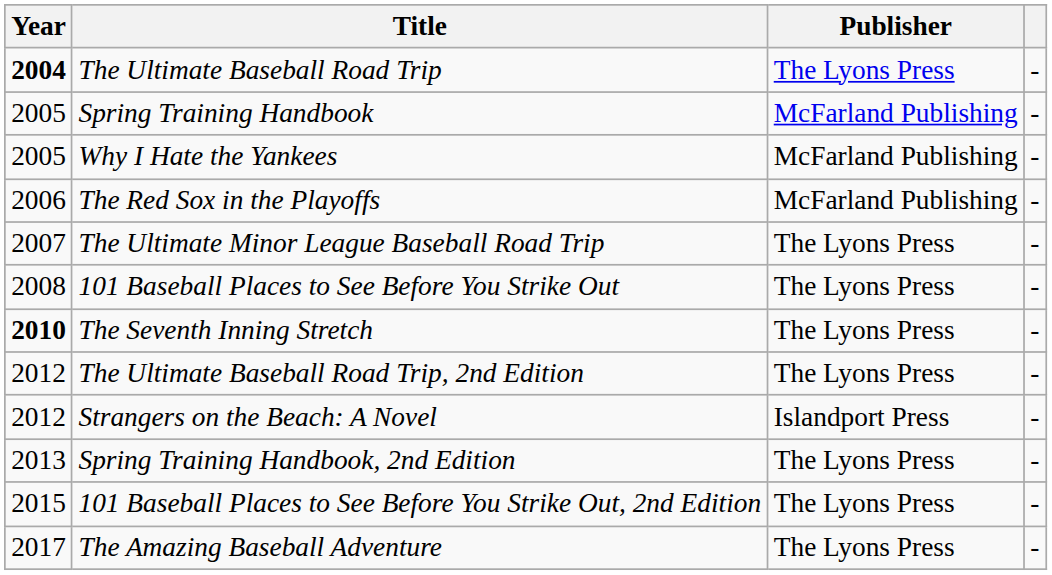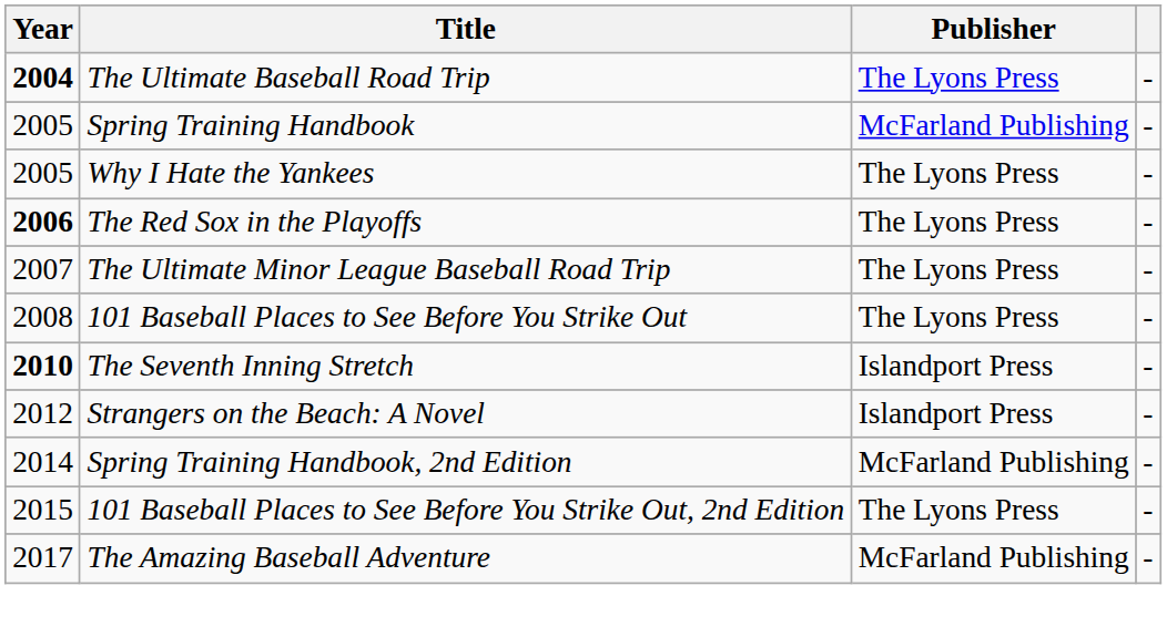Why I Hate the Yankees | Publisher: McFarland Publishing -> The Lyons Press
The Red Sox in the Playoffs | Year: normal -> bold
The Red Sox in the Playoffs | Publisher: McFarland Publishing -> The Lyons Press
The Seventh Inning Stretch | Publisher: The Lyons Press -> Islandport Press
- row: 2012 | The Ultimate Baseball Road Trip, 2nd Edition | The Lyons Press | -
Spring Training Handbook, 2nd Edition | Year: 2013 -> 2014
Spring Training Handbook, 2nd Edition | Publisher: The Lyons Press -> McFarland Publishing
The Amazing Baseball Adventure | Publisher: The Lyons Press -> McFarland Publishing
